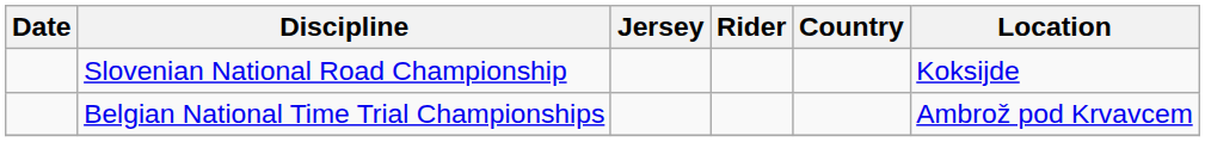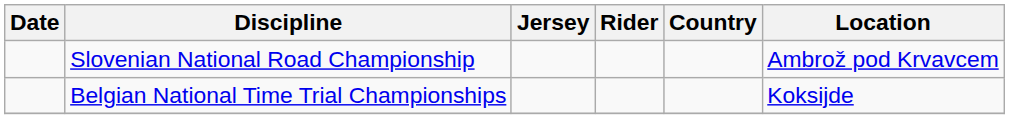Slovenian National Road Championship | Location: Koksijde -> Ambrož pod Krvavcem
Belgian National Time Trial Championships | Location: Ambrož pod Krvavcem -> Koksijde
